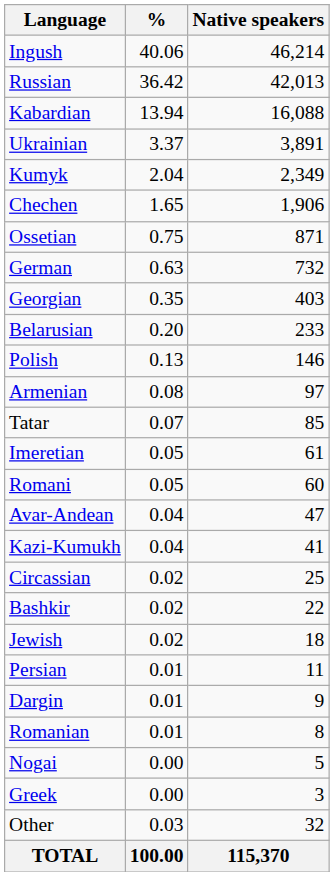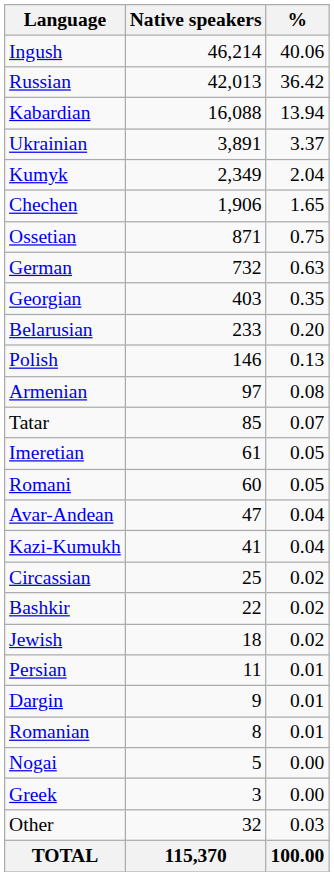columns swapped: Native speakers <-> %
